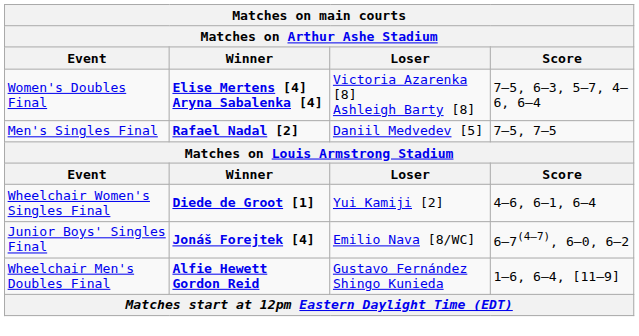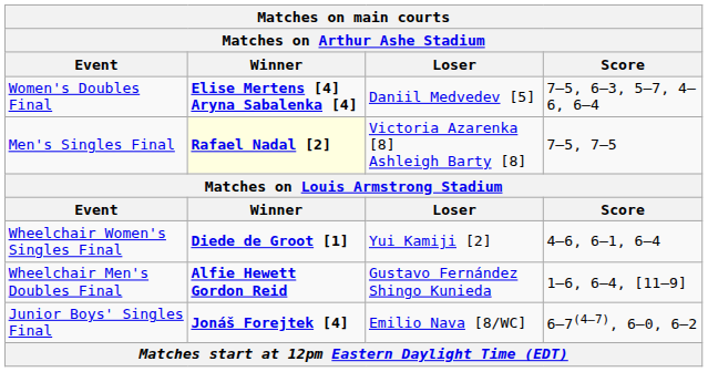Women's Doubles Final | Loser: Victoria Azarenka [8] Ashleigh Barty [8] -> Daniil Medvedev [5]
Men's Singles Final | Winner: no background -> lightyellow background
Men's Singles Final | Loser: Daniil Medvedev [5] -> Victoria Azarenka [8] Ashleigh Barty [8]
rows swapped: Junior Boys' Singles Final <-> Wheelchair Men's Doubles Final
